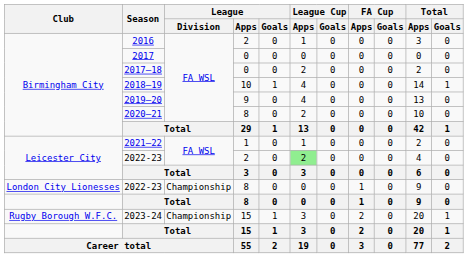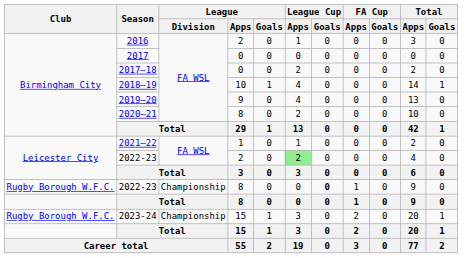2022-23 / 8 | Club: London City Lionesses -> Rugby Borough W.F.C.
2022-23 / 8 | League Cup / Goals: normal -> bold
